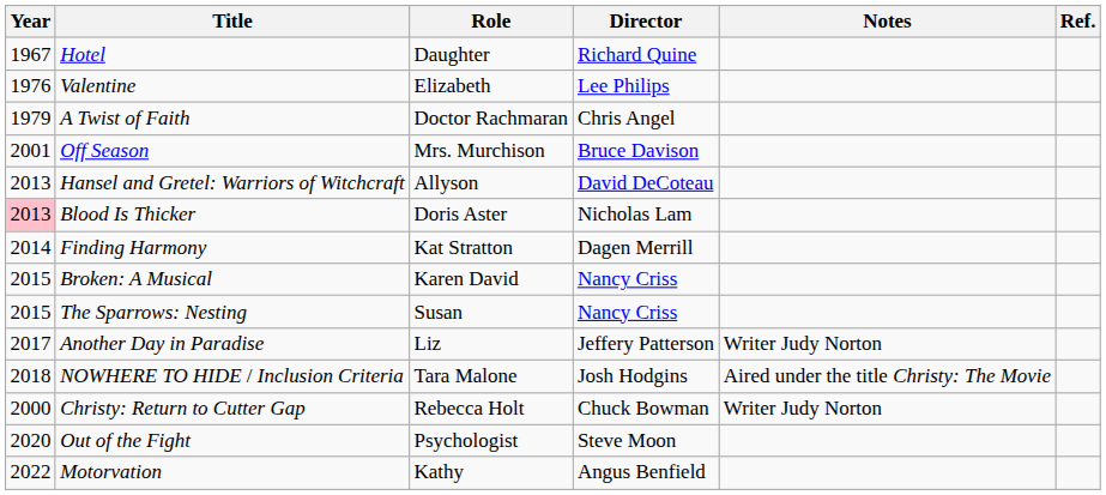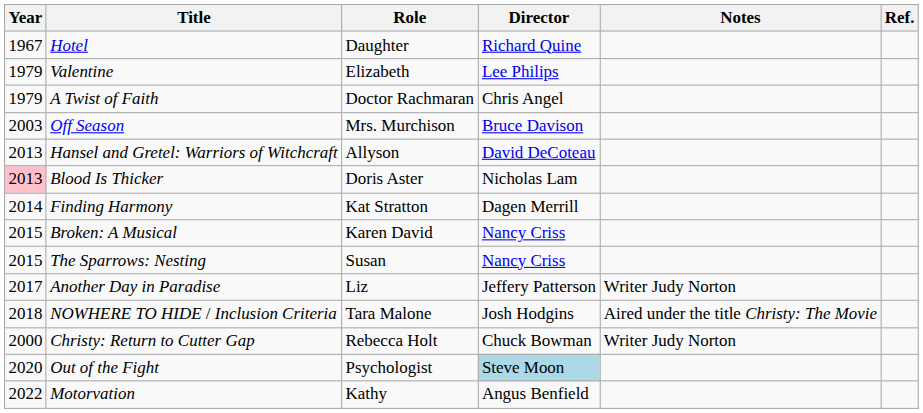Valentine | Year: 1976 -> 1979
Off Season | Year: 2001 -> 2003
Out of the Fight | Director: no background -> lightblue background
